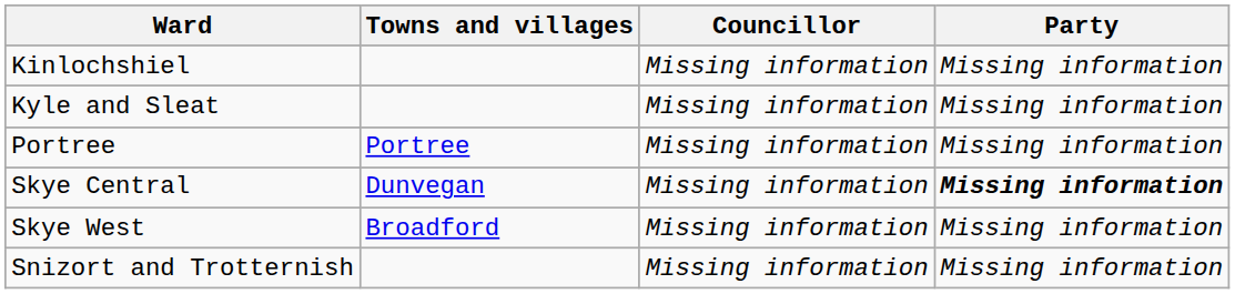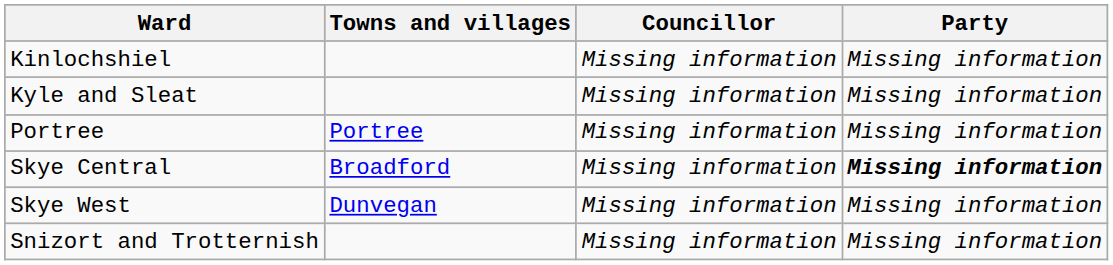Skye Central | Towns and villages: Dunvegan -> Broadford
Skye West | Towns and villages: Broadford -> Dunvegan
